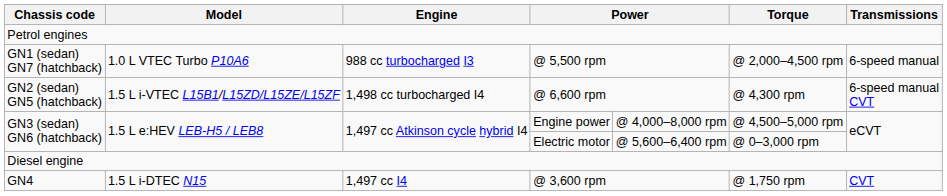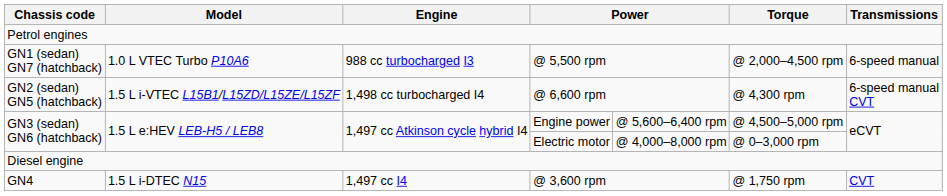Engine power | column 5: @ 4,000–8,000 rpm -> @ 5,600–6,400 rpm
Electric motor | column 5: @ 5,600–6,400 rpm -> @ 4,000–8,000 rpm
